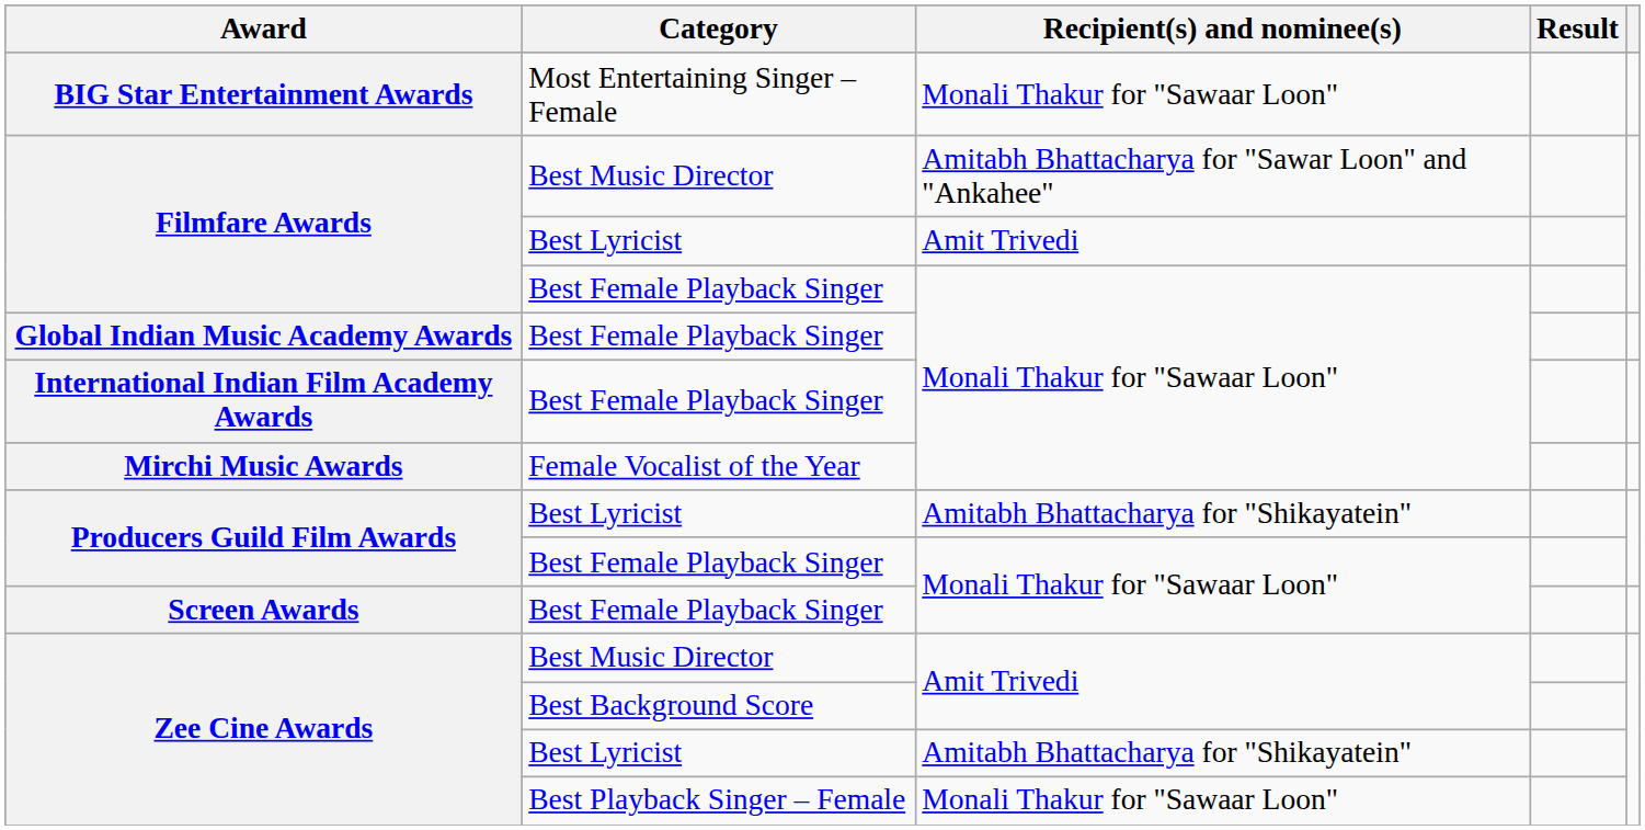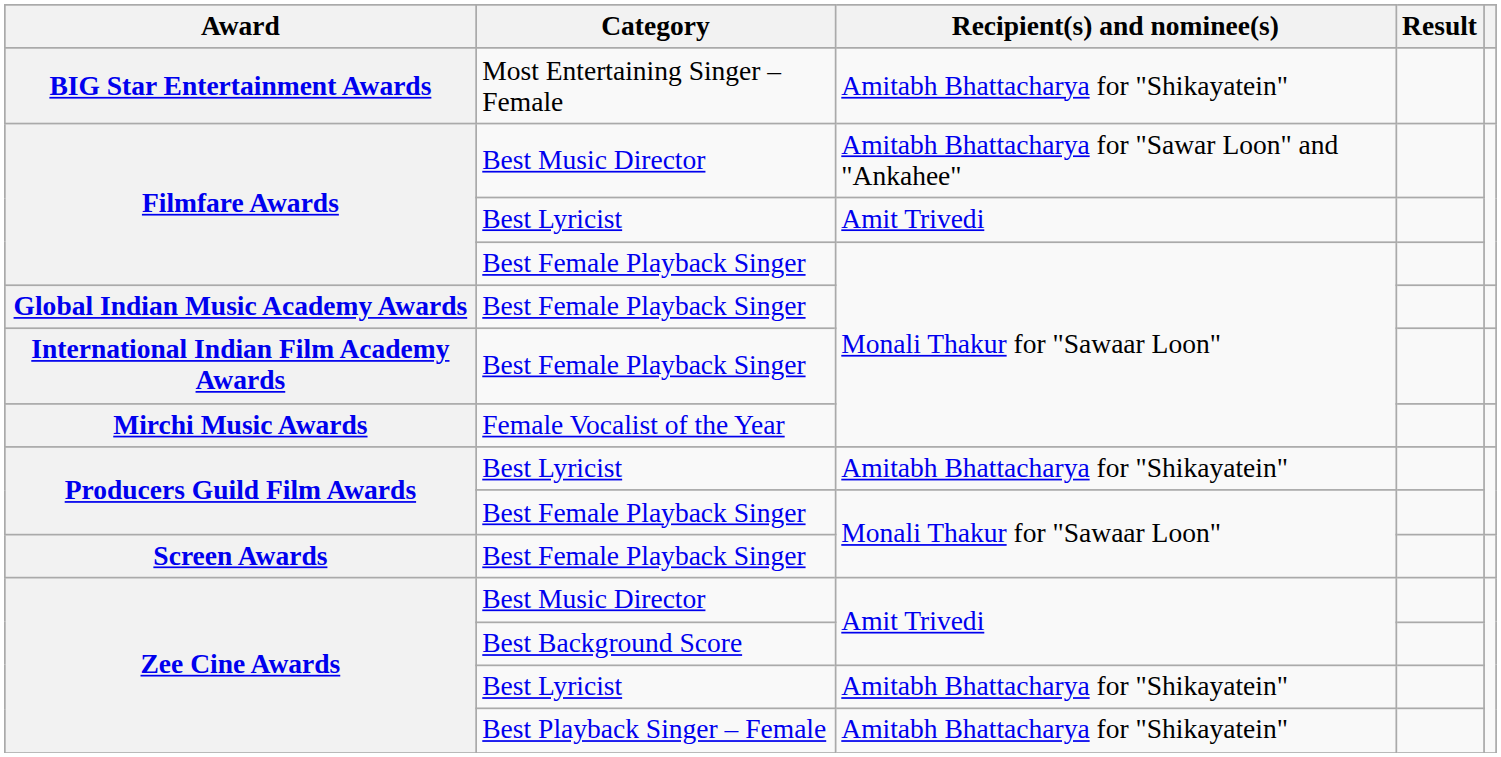BIG Star Entertainment Awards | Recipient(s) and nominee(s): Monali Thakur for "Sawaar Loon" -> Amitabh Bhattacharya for "Shikayatein"
Zee Cine Awards / Best Playback Singer – Female | Recipient(s) and nominee(s): Monali Thakur for "Sawaar Loon" -> Amitabh Bhattacharya for "Shikayatein"
